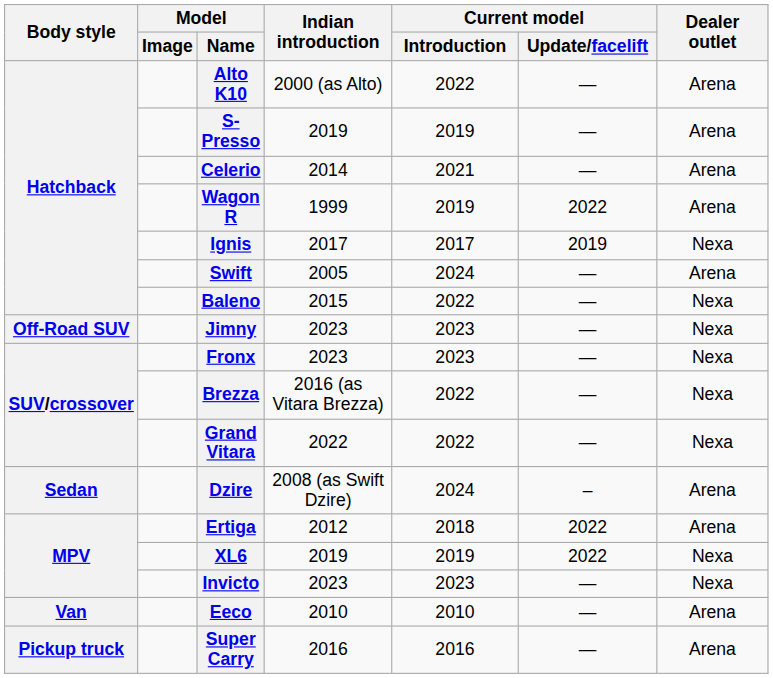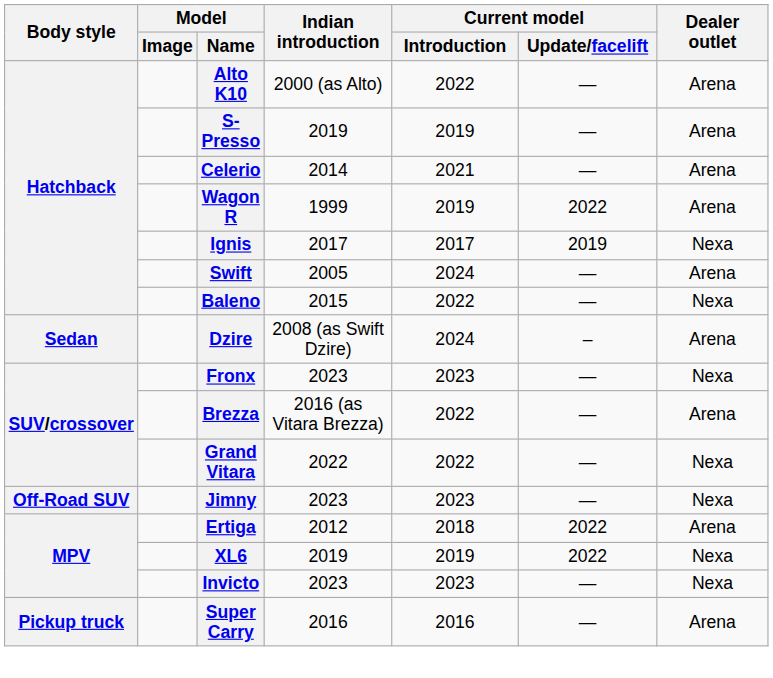rows swapped: Dzire <-> Jimny
Brezza | Dealer outlet: Nexa -> Arena
- row: Van | Eeco | 2010 | 2010 | — | Arena
